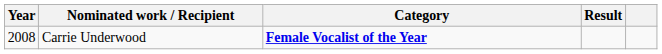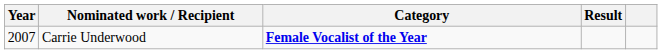Carrie Underwood | Year: 2008 -> 2007
